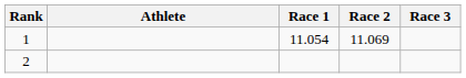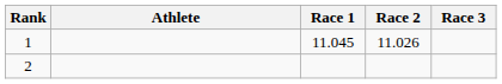1 | Race 1: 11.054 -> 11.045
1 | Race 2: 11.069 -> 11.026
